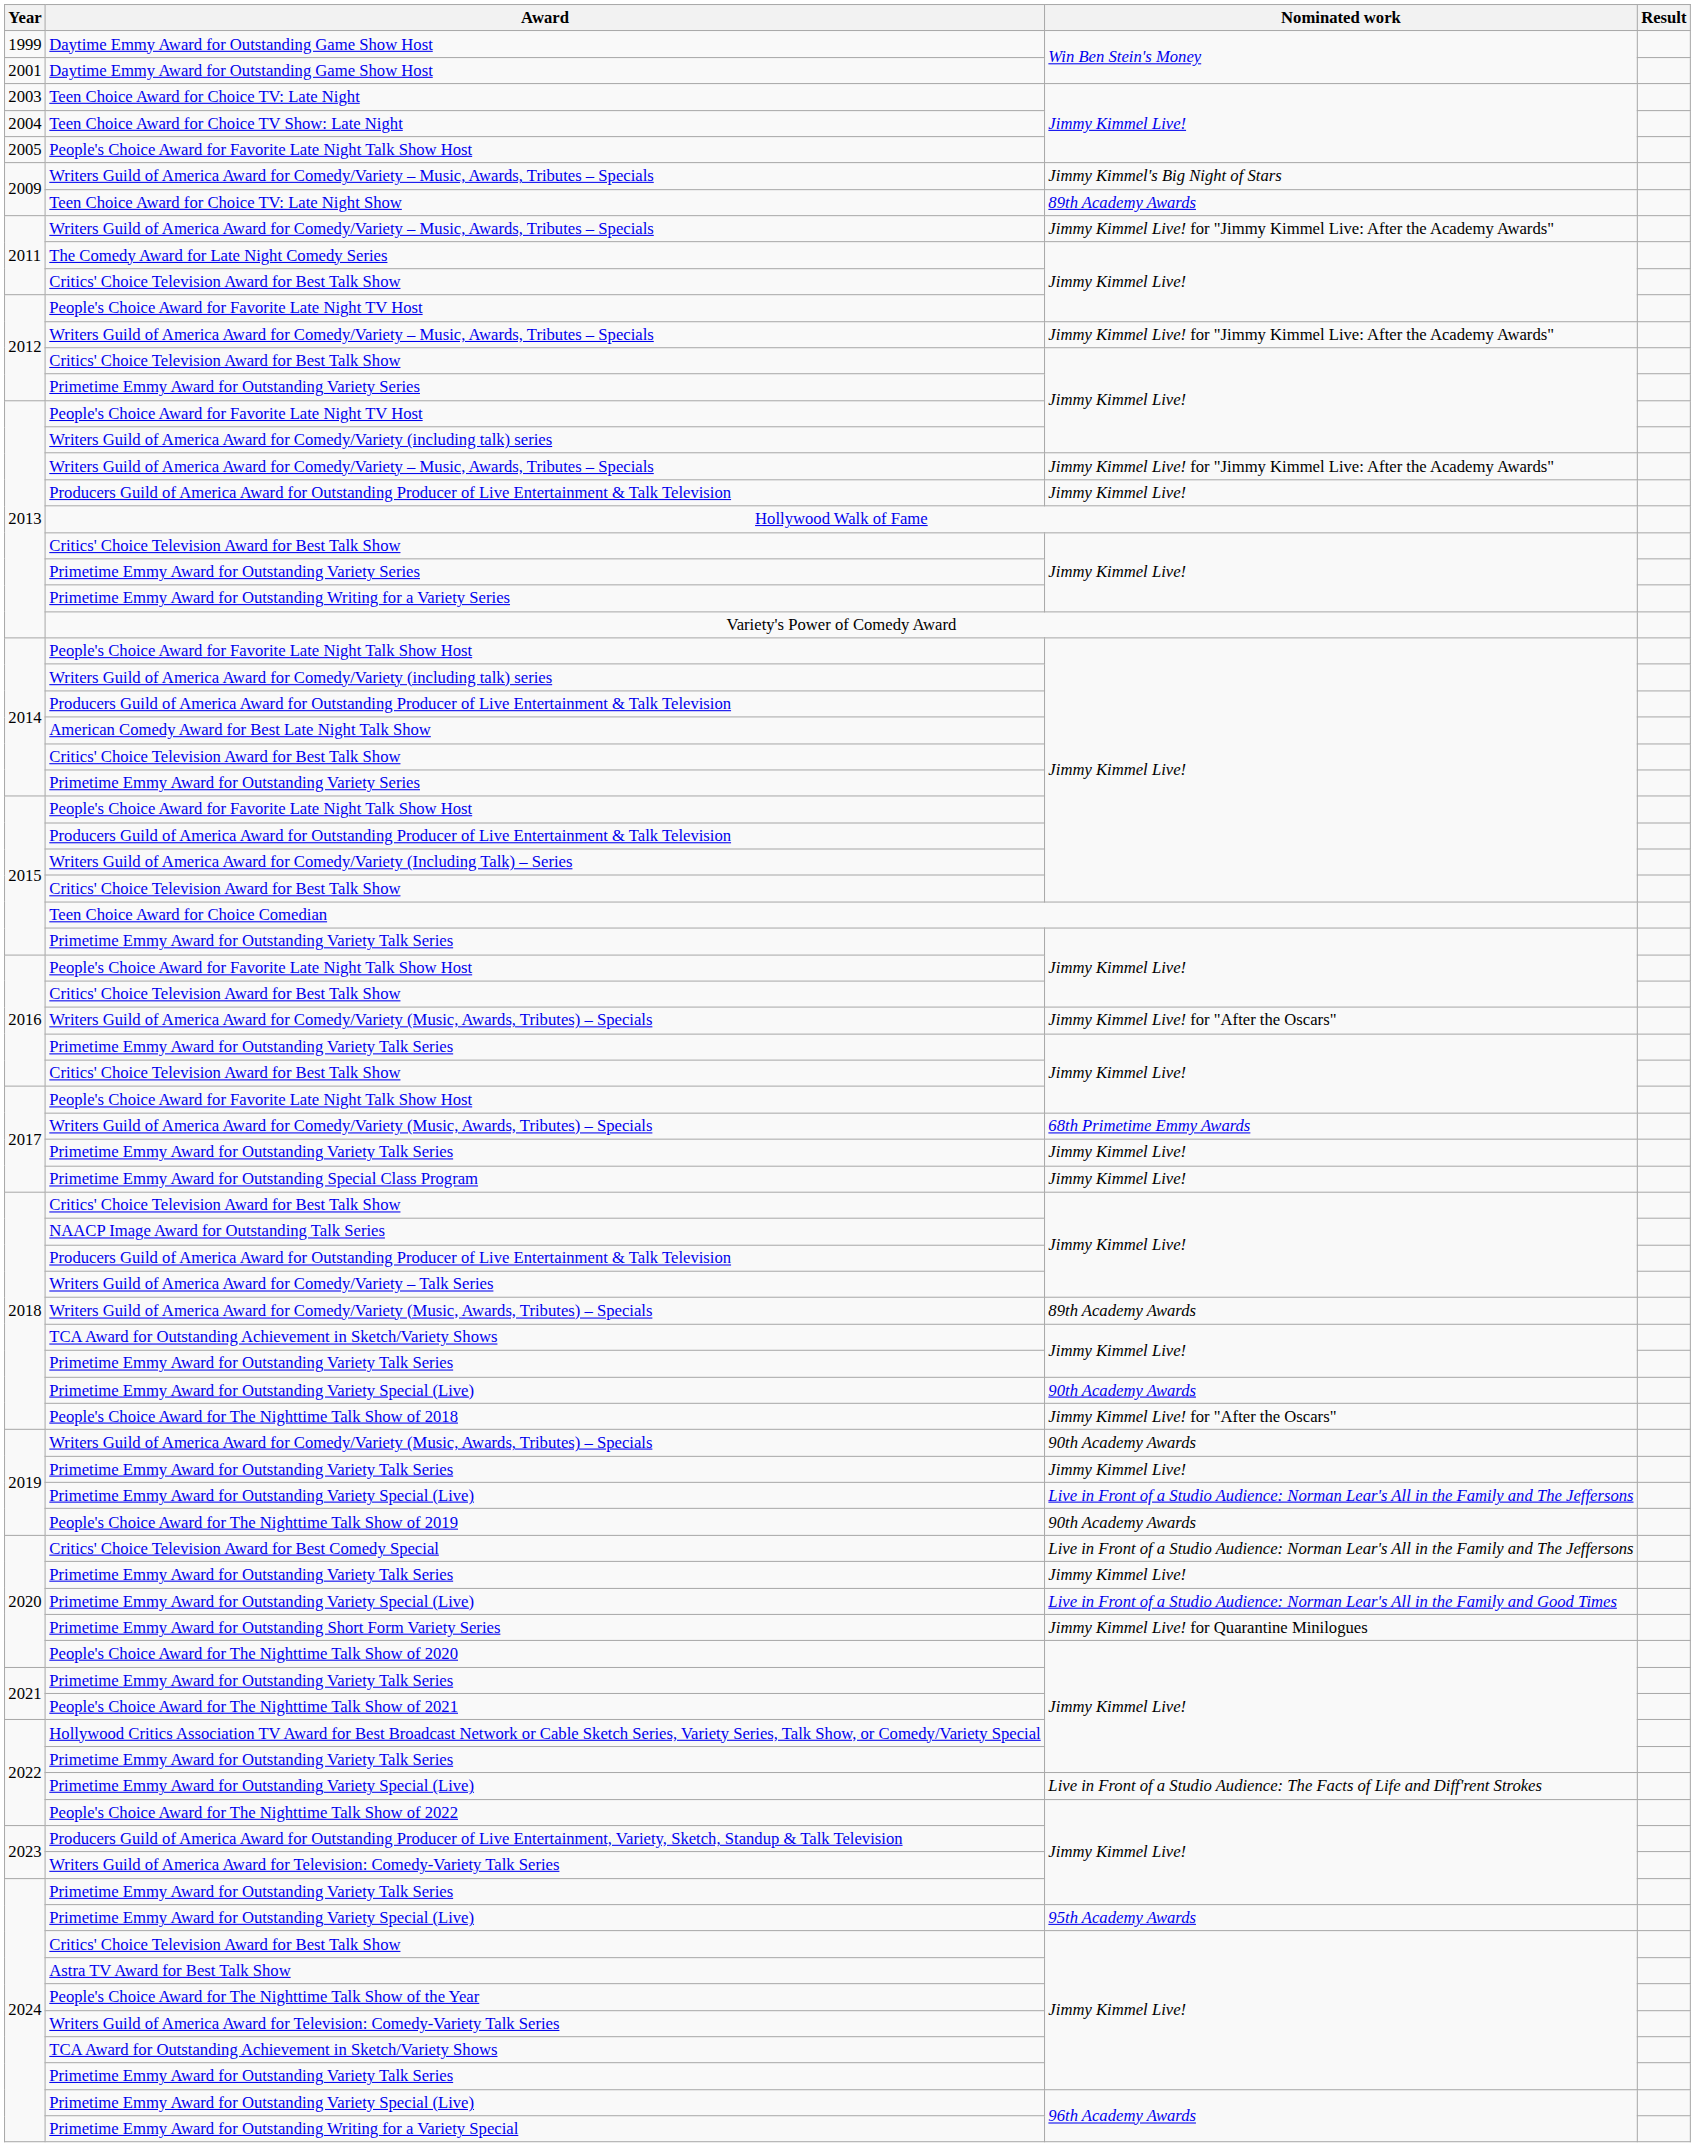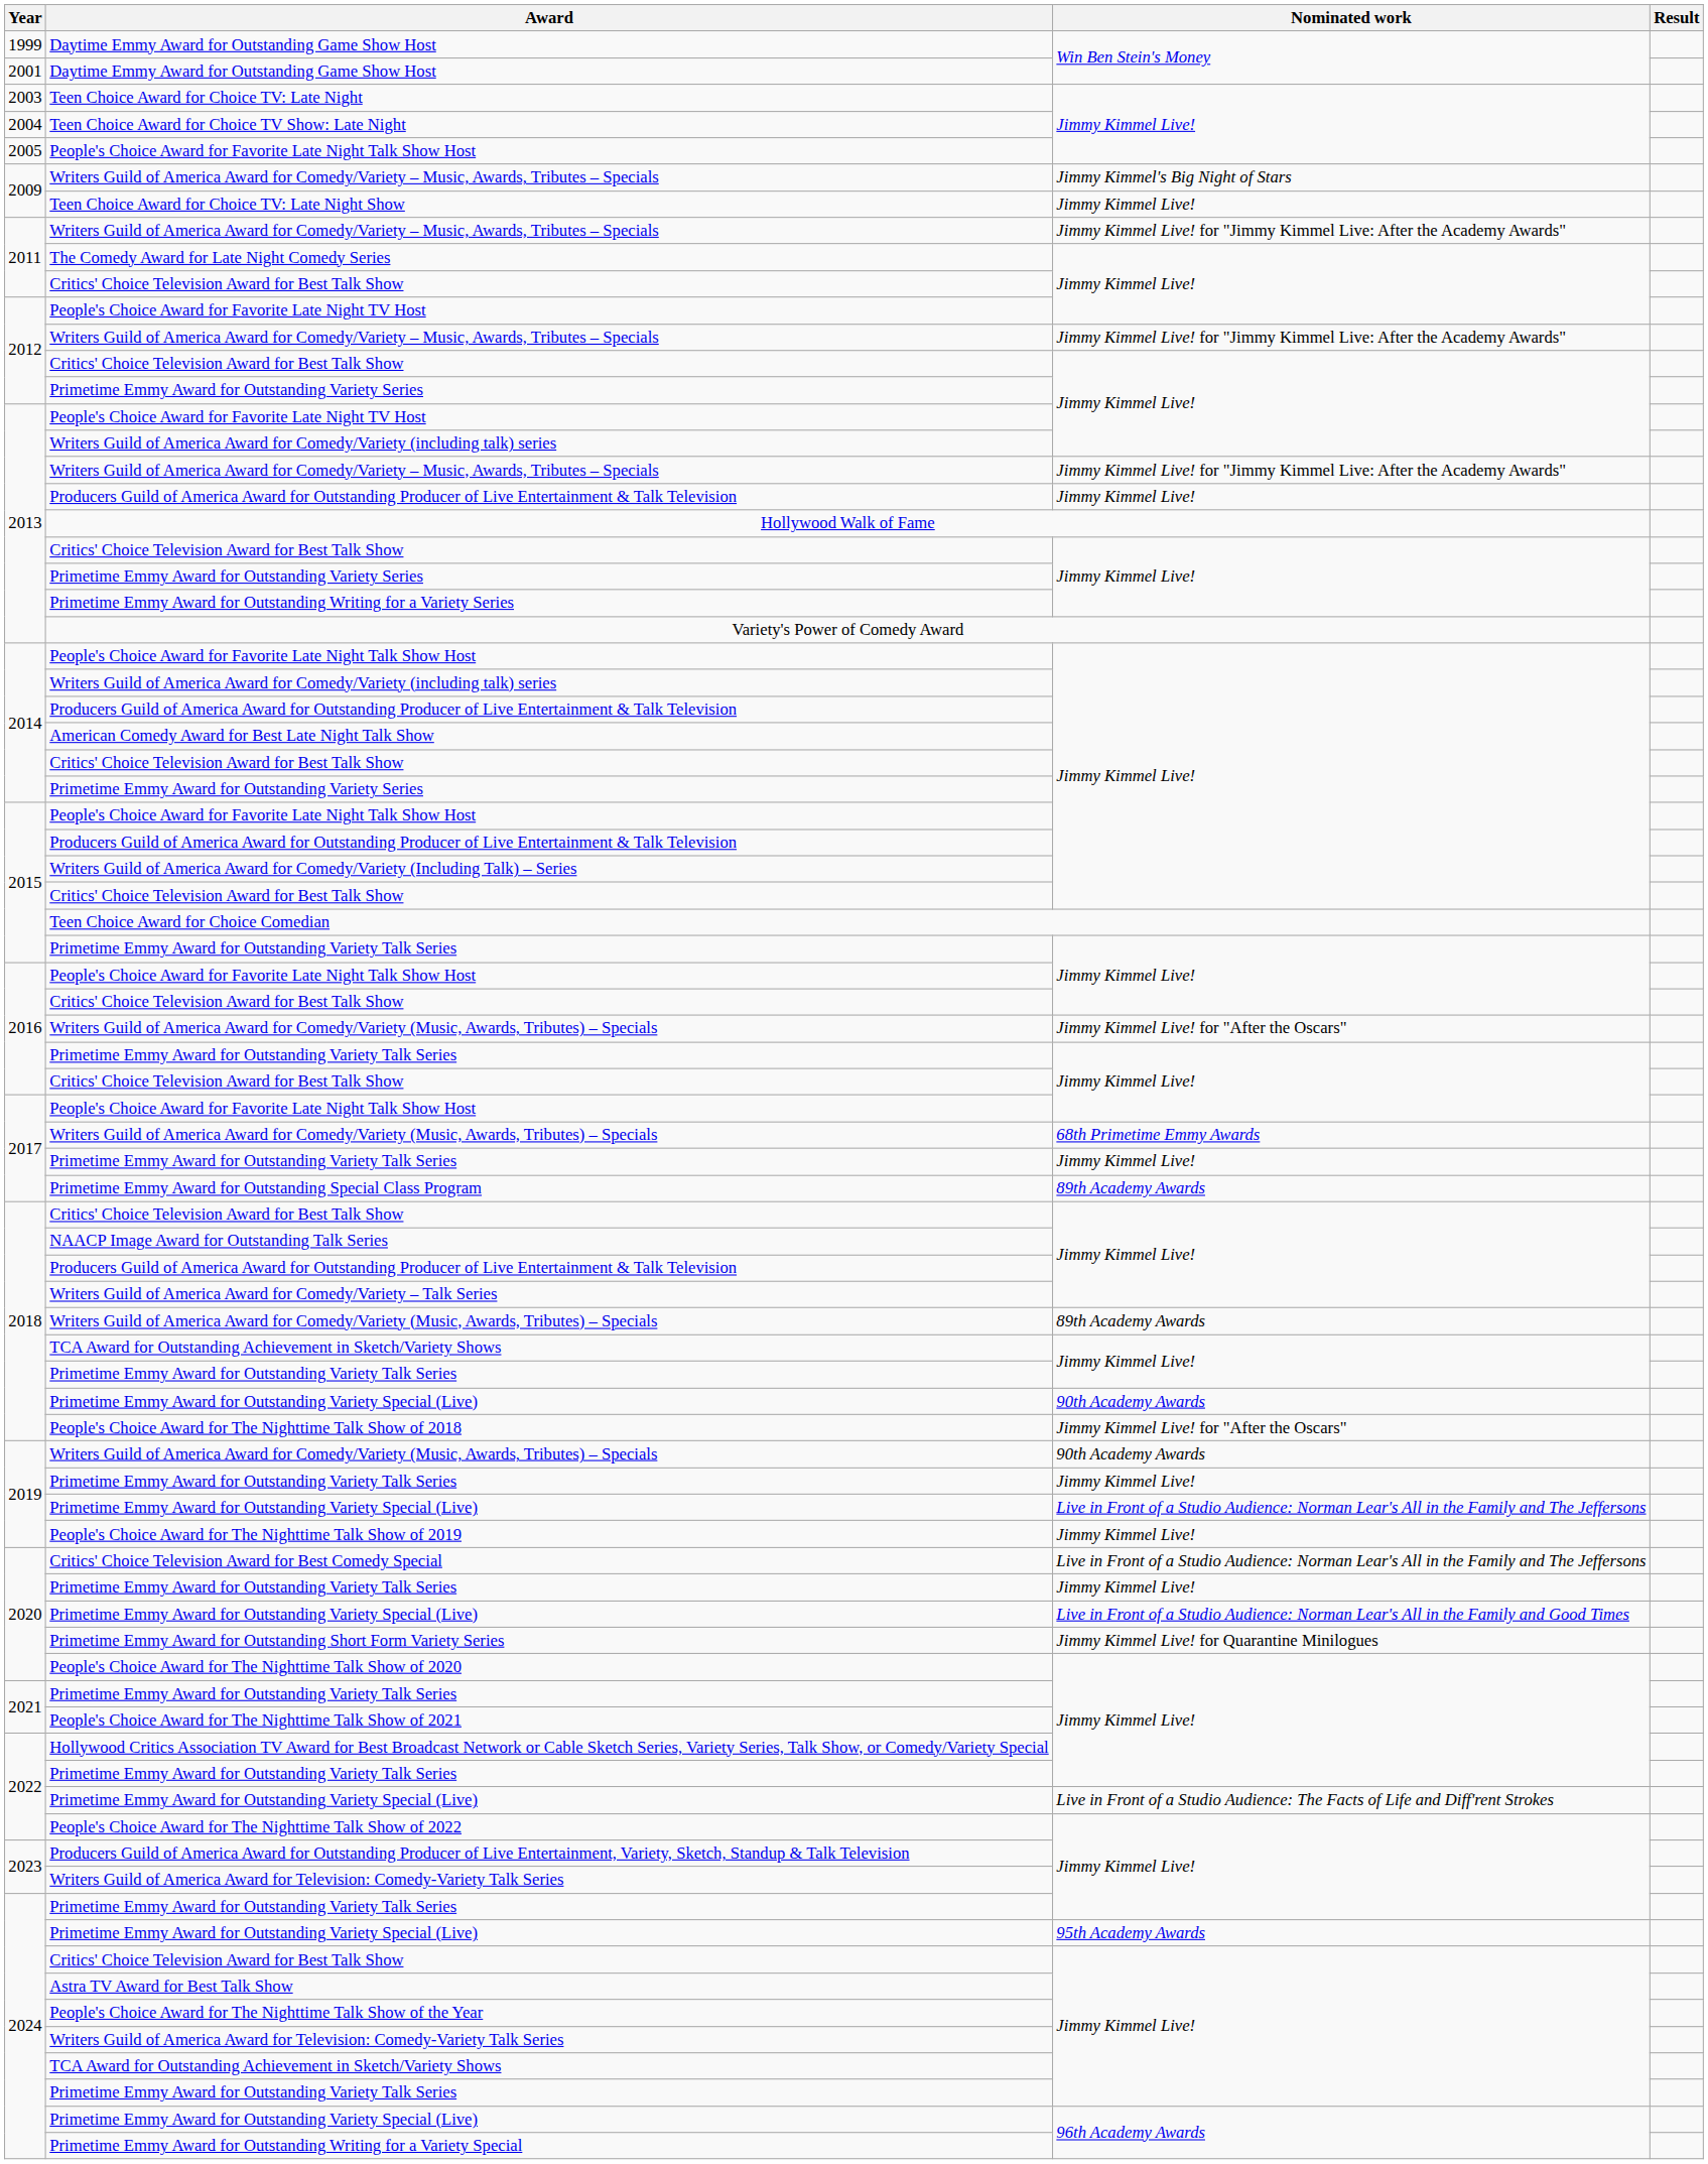Teen Choice Award for Choice TV: Late Night Show | Nominated work: 89th Academy Awards -> Jimmy Kimmel Live!
Primetime Emmy Award for Outstanding Special Class Program | Nominated work: Jimmy Kimmel Live! -> 89th Academy Awards
People's Choice Award for The Nighttime Talk Show of 2019 | Nominated work: 90th Academy Awards -> Jimmy Kimmel Live!
